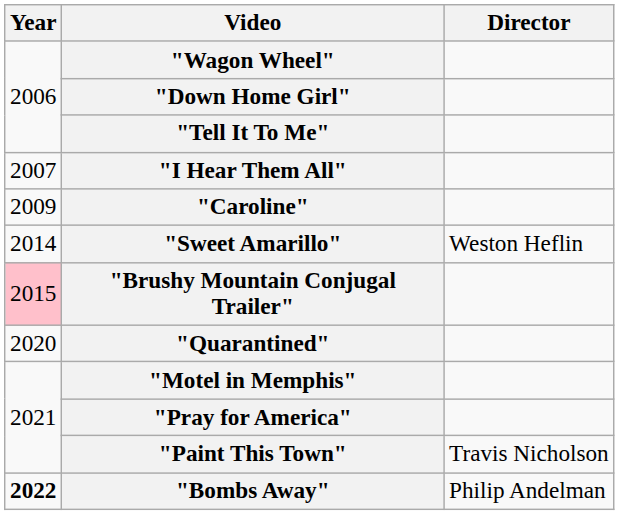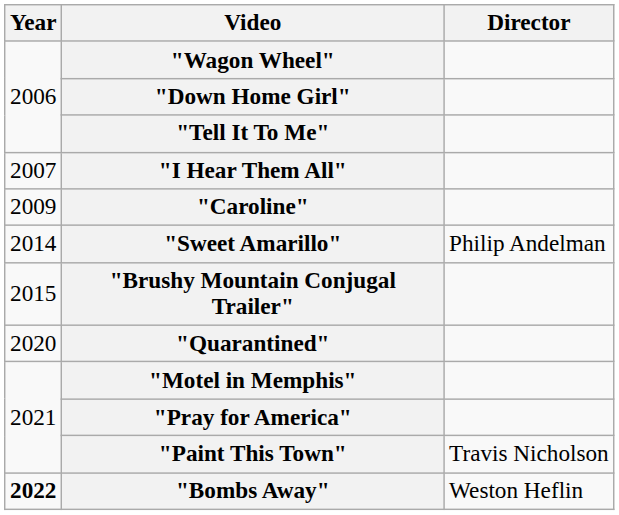"Sweet Amarillo" | Director: Weston Heflin -> Philip Andelman
"Brushy Mountain Conjugal Trailer" | Year: pink background -> no background
"Bombs Away" | Director: Philip Andelman -> Weston Heflin
